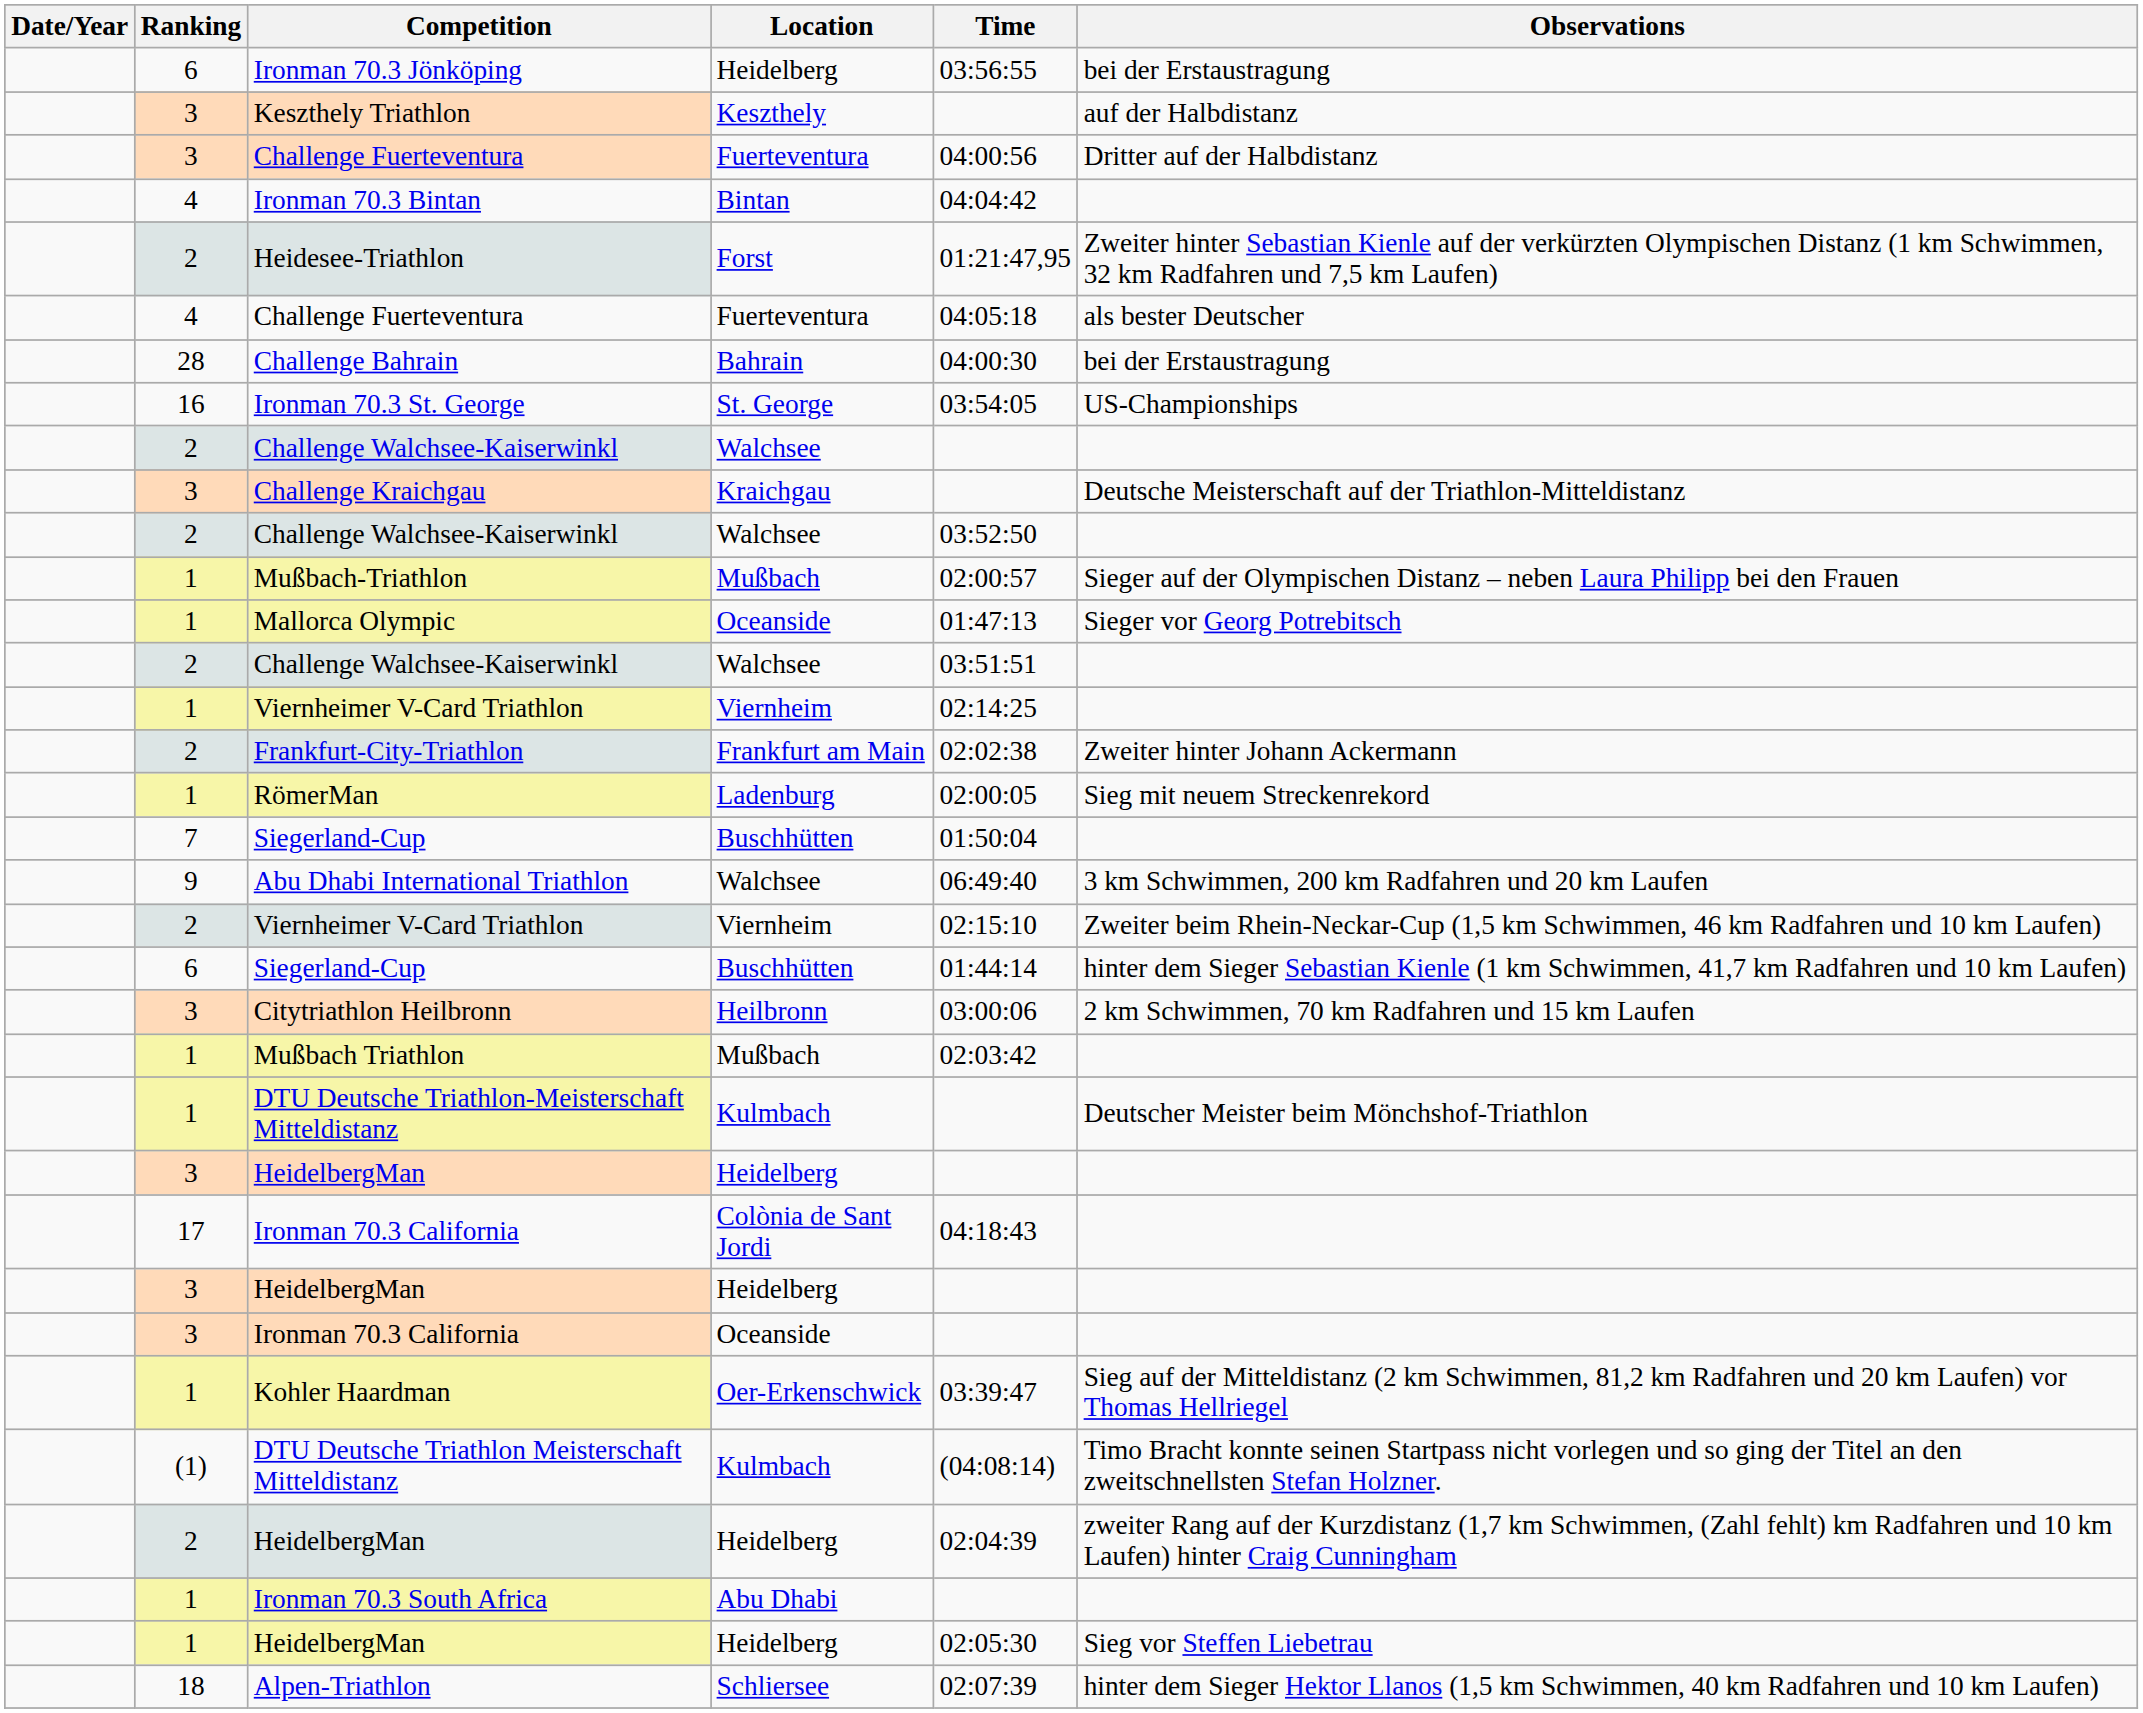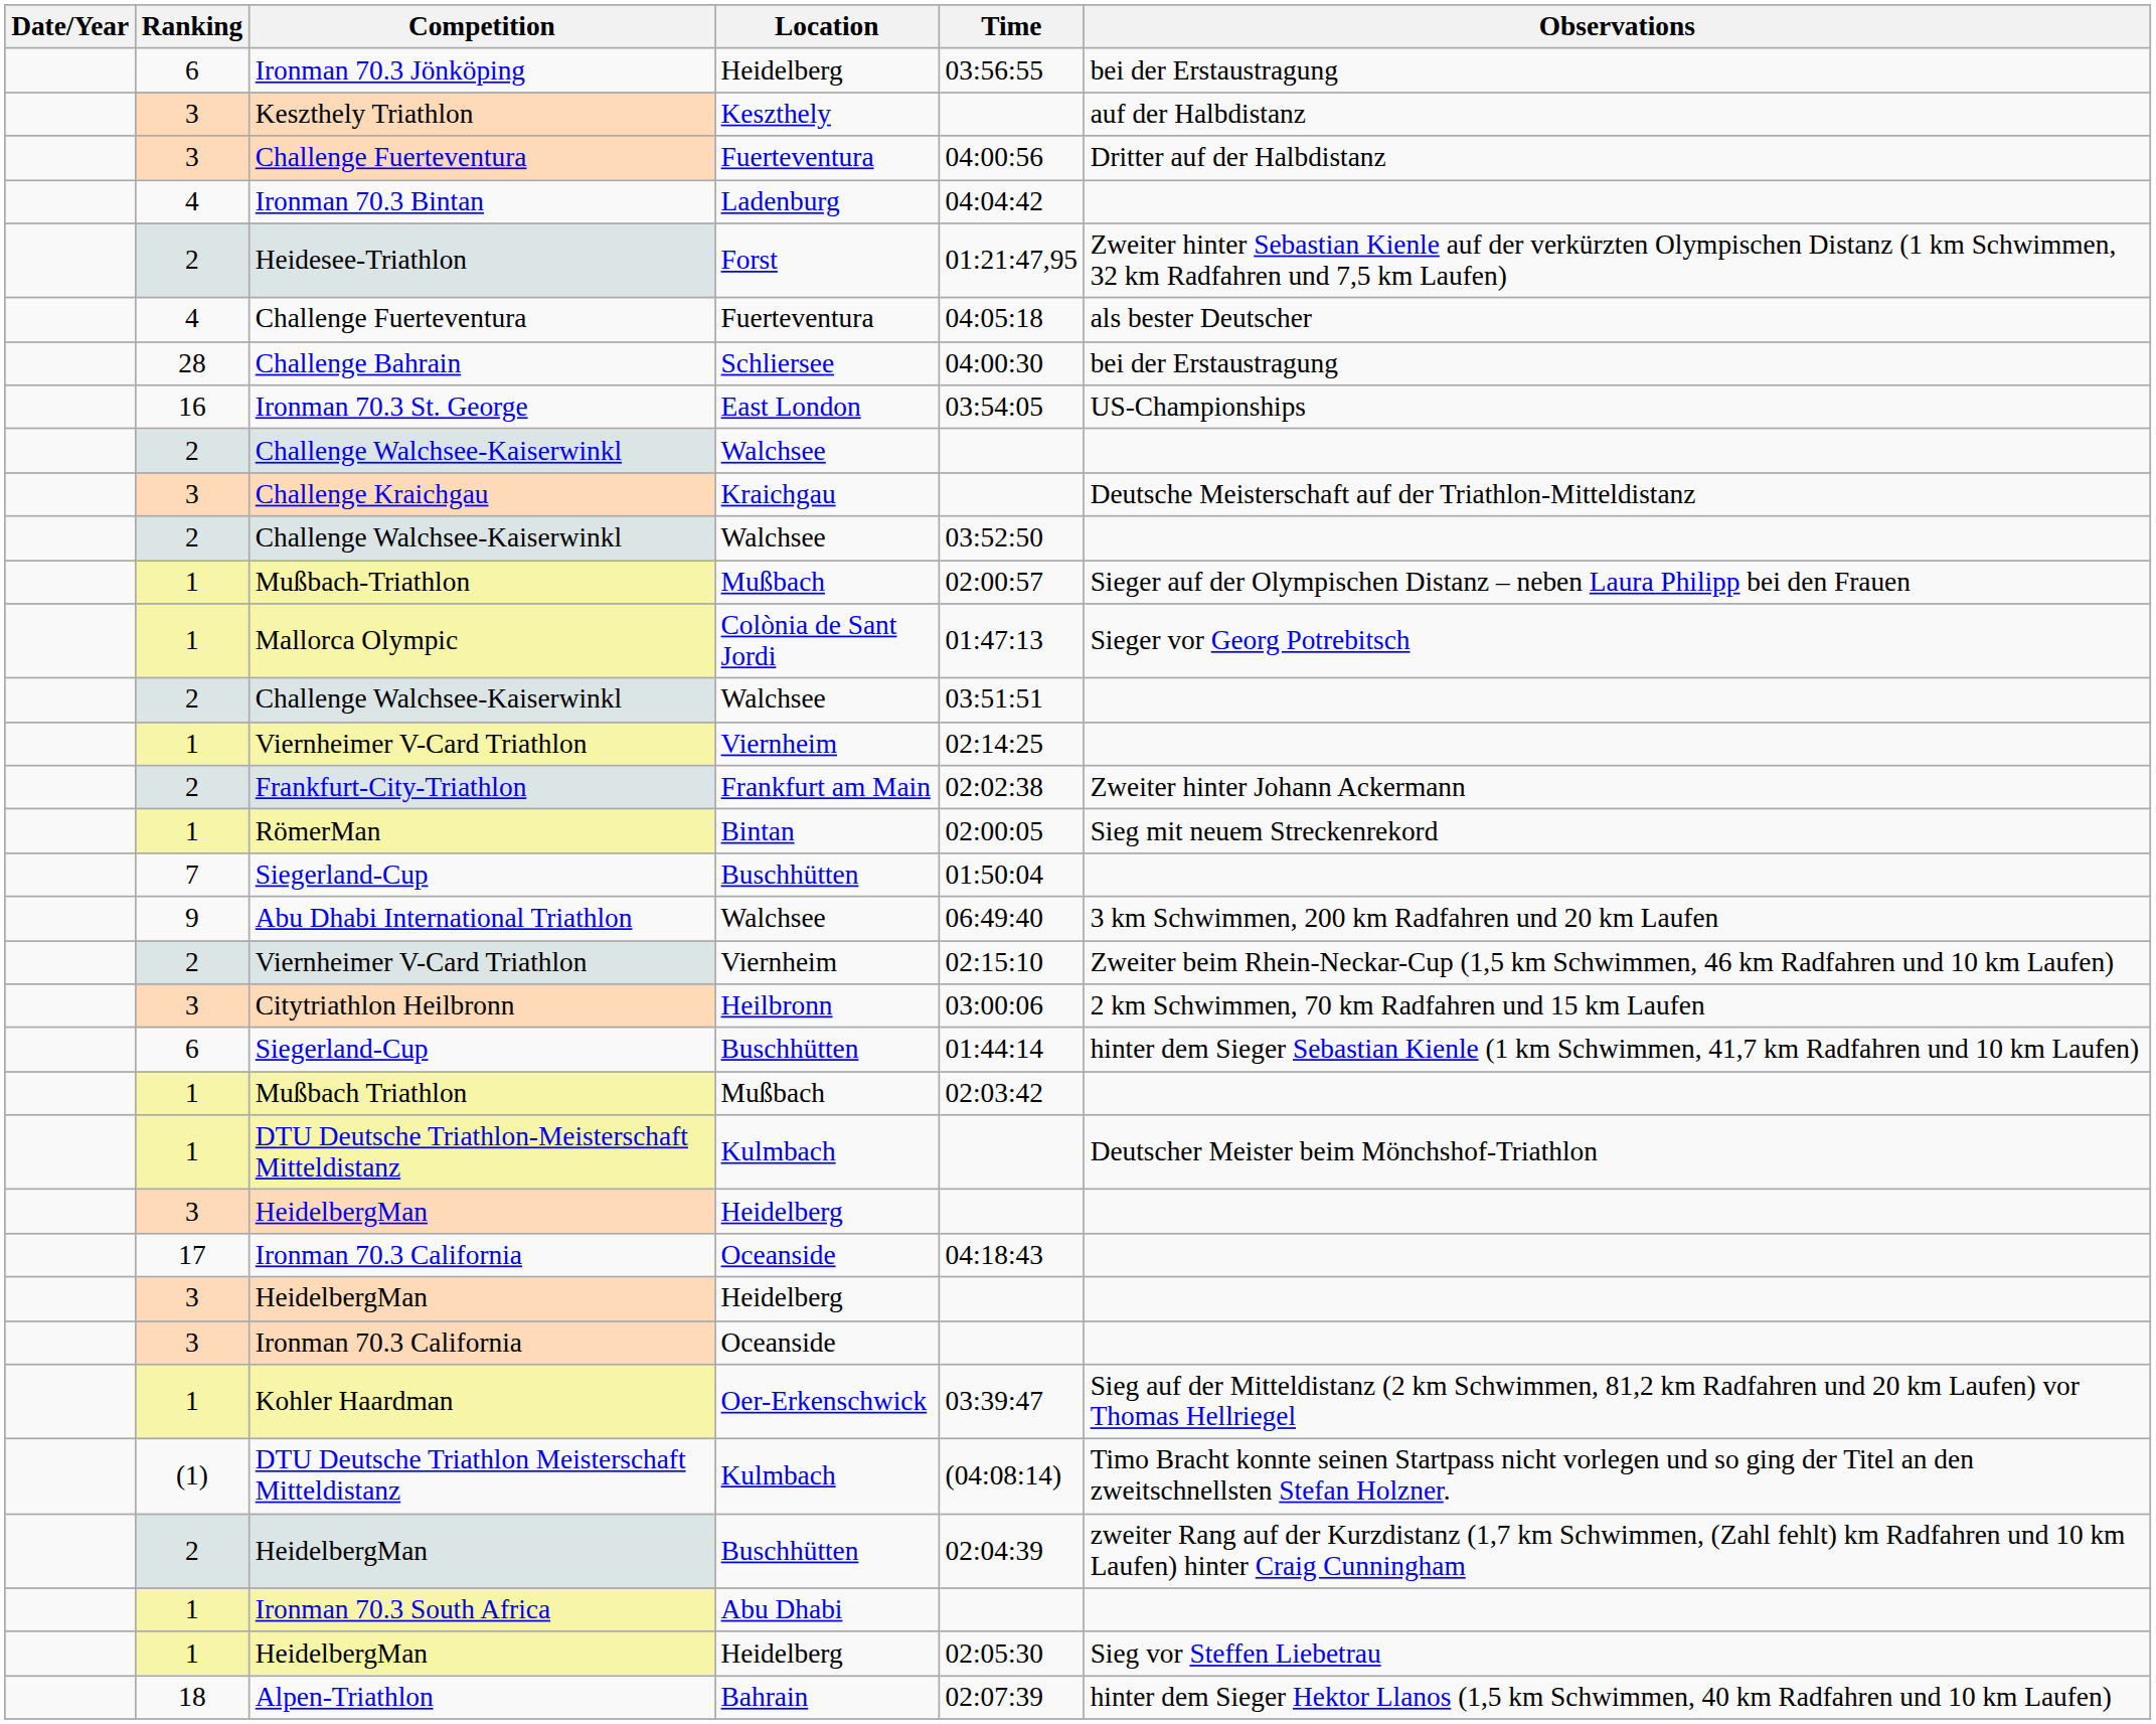Ironman 70.3 Bintan | Location: Bintan -> Ladenburg
Challenge Bahrain | Location: Bahrain -> Schliersee
Ironman 70.3 St. George | Location: St. George -> East London
Mallorca Olympic | Location: Oceanside -> Colònia de Sant Jordi
RömerMan | Location: Ladenburg -> Bintan
rows swapped: Citytriathlon Heilbronn <-> 6 / Siegerland-Cup
17 / Ironman 70.3 California | Location: Colònia de Sant Jordi -> Oceanside
2 / HeidelbergMan | Location: Heidelberg -> Buschhütten
Alpen-Triathlon | Location: Schliersee -> Bahrain
